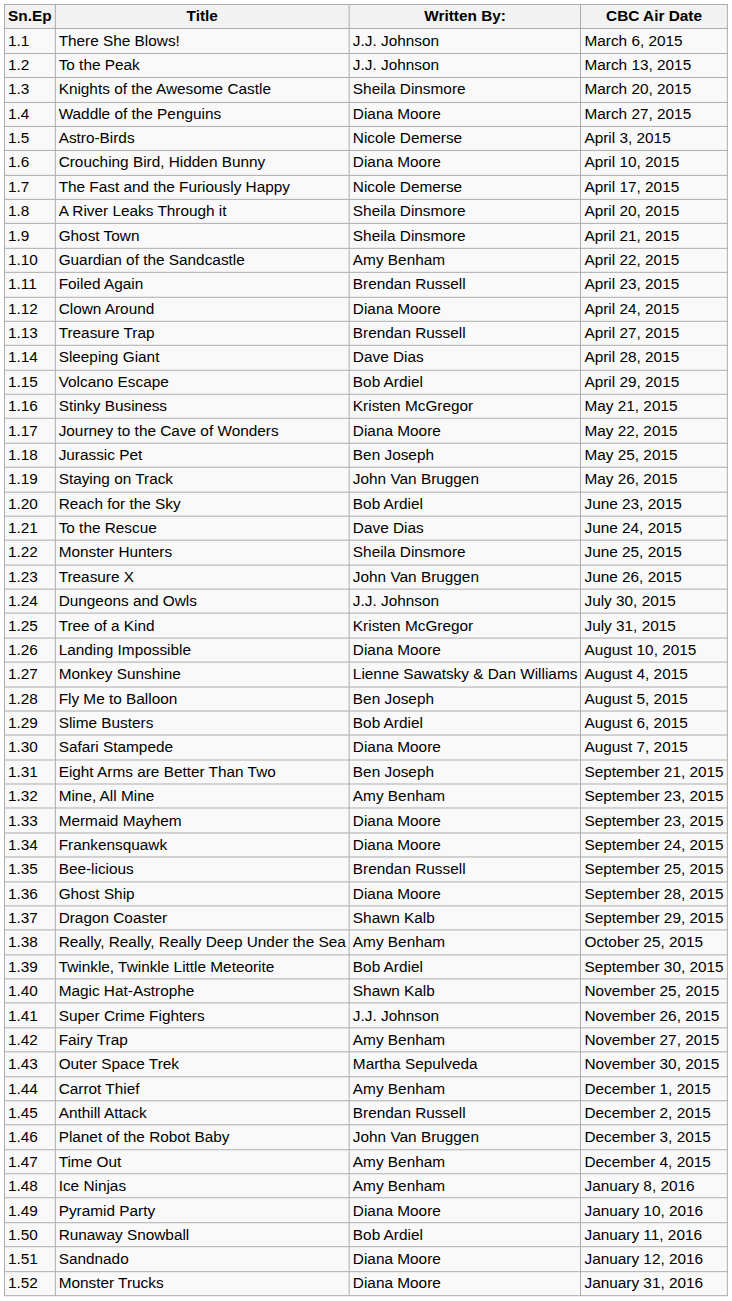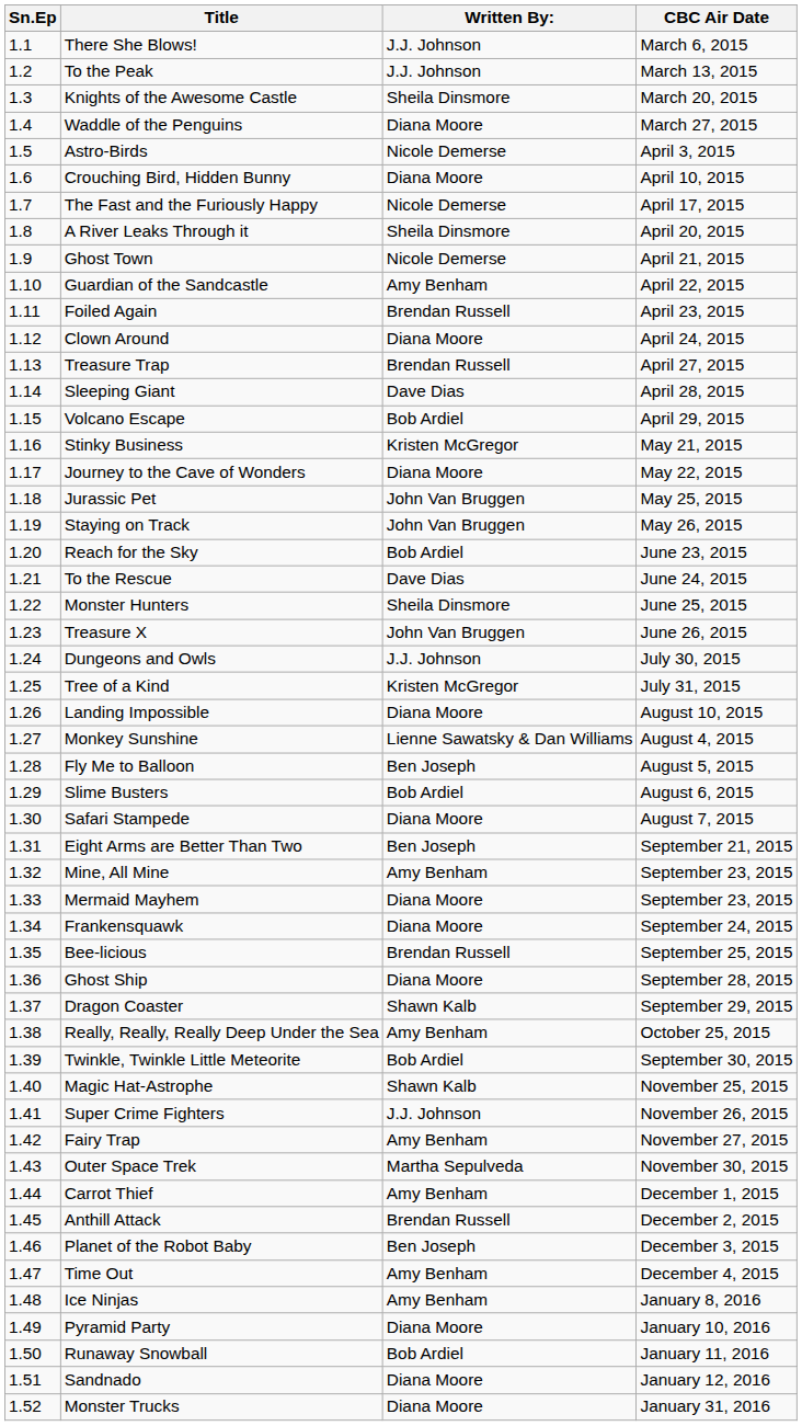Ghost Town | Written By:: Sheila Dinsmore -> Nicole Demerse
Jurassic Pet | Written By:: Ben Joseph -> John Van Bruggen
Planet of the Robot Baby | Written By:: John Van Bruggen -> Ben Joseph
